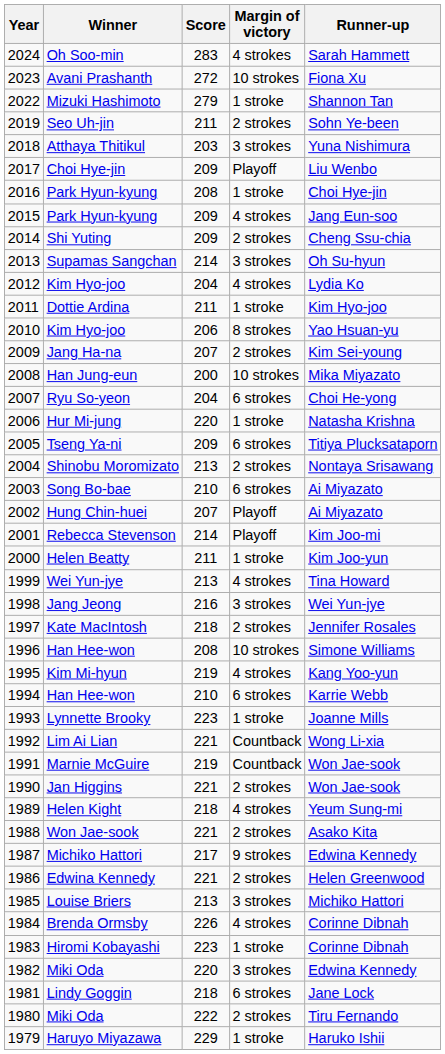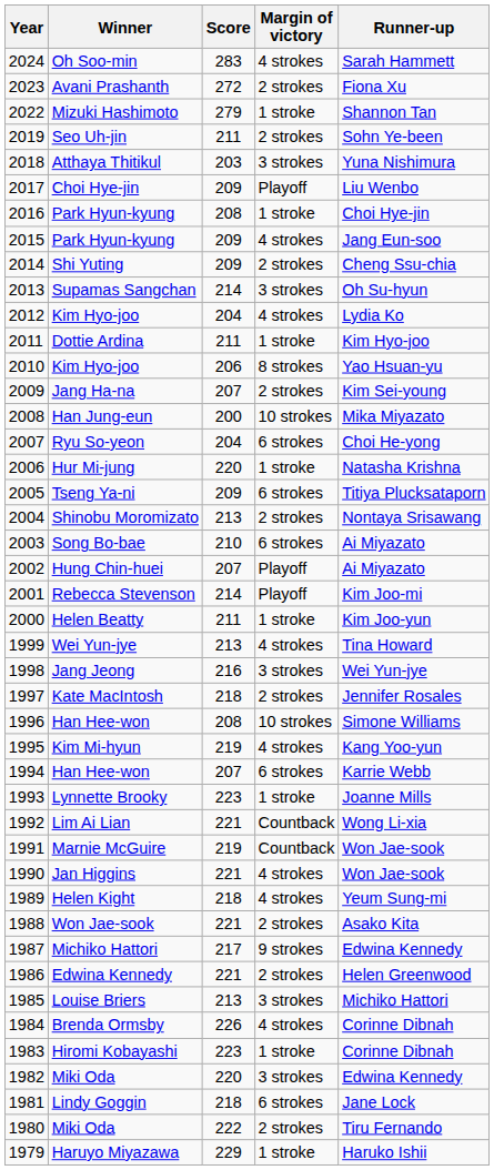Avani Prashanth | Margin of victory: 10 strokes -> 2 strokes
1994 / Han Hee-won | Score: 210 -> 207
Jan Higgins | Margin of victory: 2 strokes -> 4 strokes
